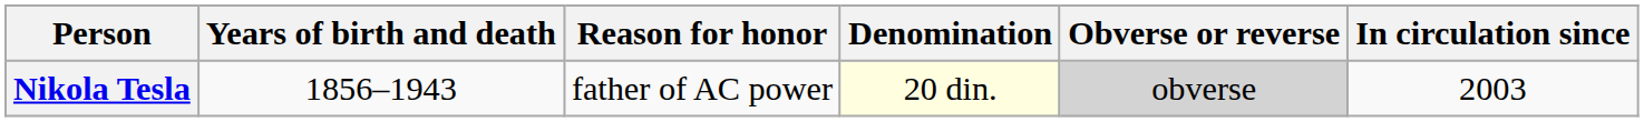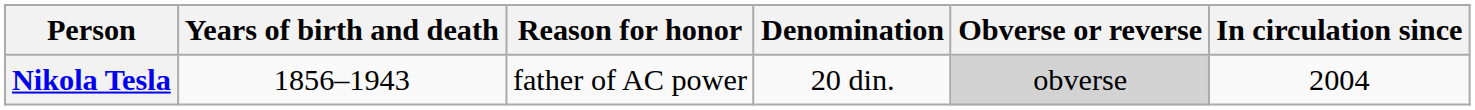Nikola Tesla | Denomination: lightyellow background -> no background
Nikola Tesla | In circulation since: 2003 -> 2004
